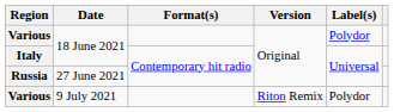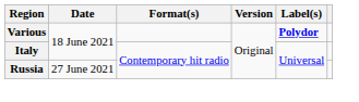Various / 18 June 2021 | Label(s): normal -> bold
- row: Various | 9 July 2021 | Riton Remix | Polydor
